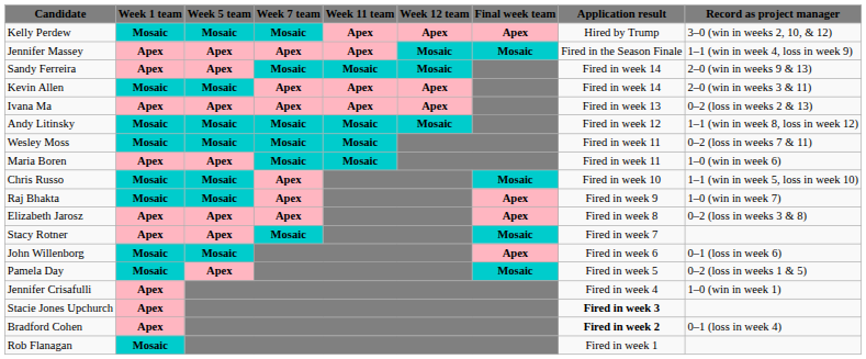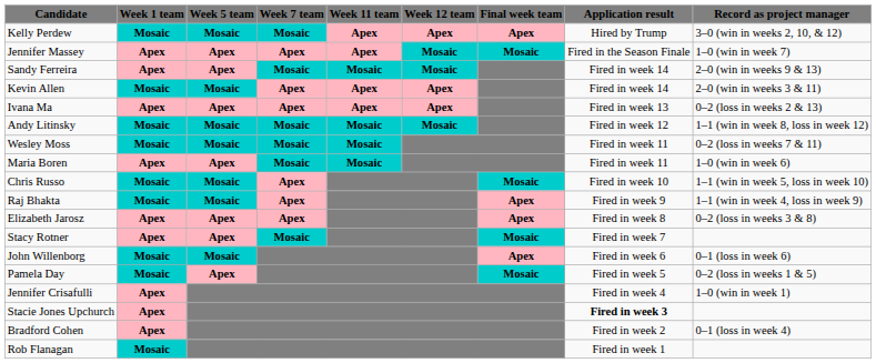Jennifer Massey | Record as project manager: 1–1 (win in week 4, loss in week 9) -> 1–0 (win in week 7)
Raj Bhakta | Record as project manager: 1–0 (win in week 7) -> 1–1 (win in week 4, loss in week 9)
Bradford Cohen | Application result: bold -> normal
